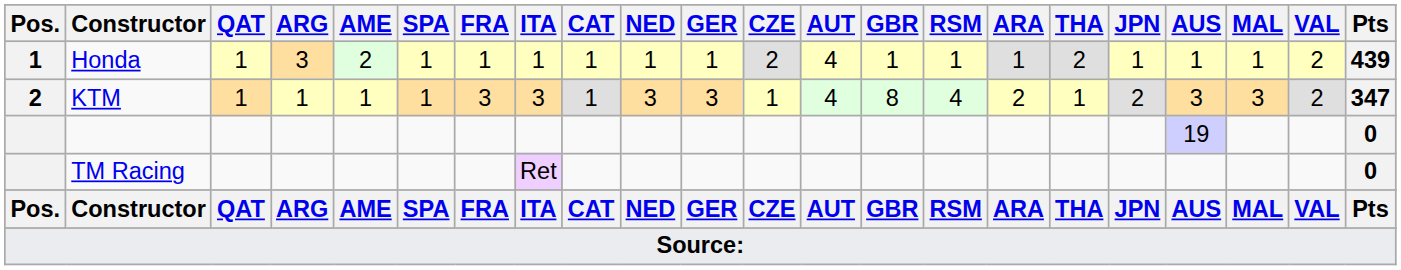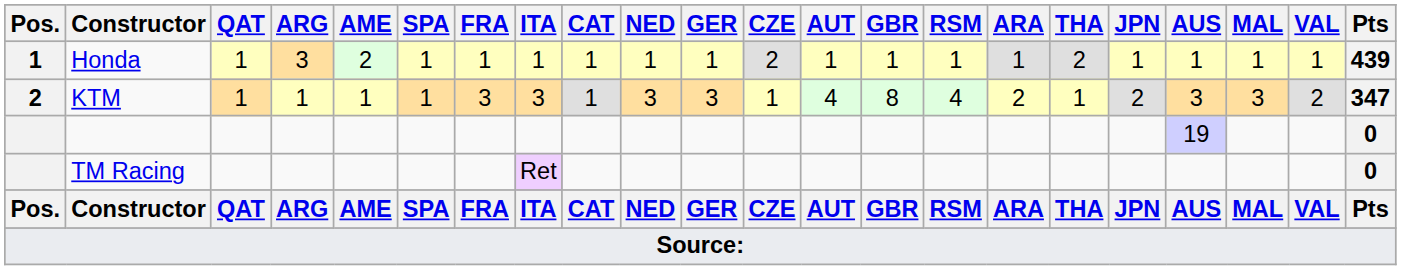Honda | AUT: 4 -> 1
Honda | VAL: 2 -> 1
